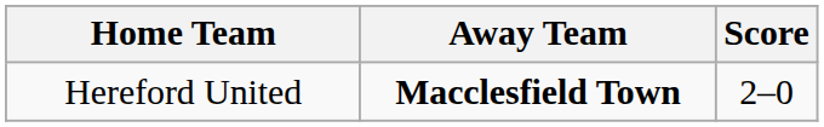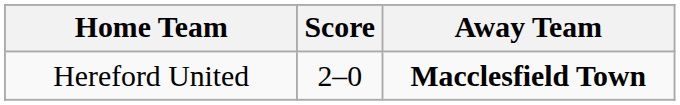columns swapped: Score <-> Away Team
